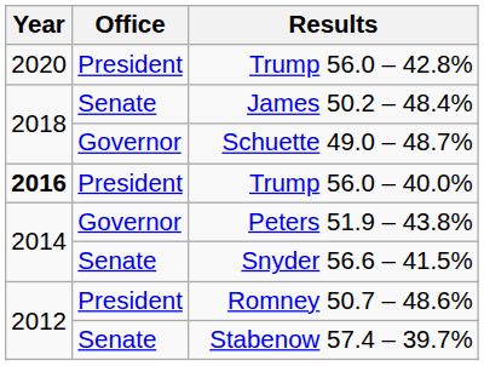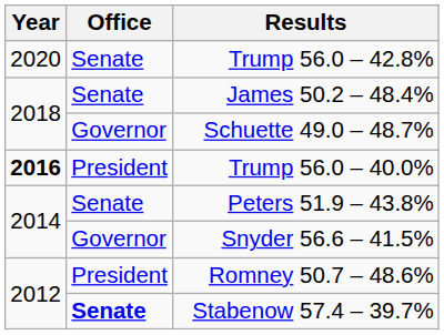Trump 56.0 – 42.8% | Office: President -> Senate
Peters 51.9 – 43.8% | Office: Governor -> Senate
Snyder 56.6 – 41.5% | Office: Senate -> Governor
Stabenow 57.4 – 39.7% | Office: normal -> bold
